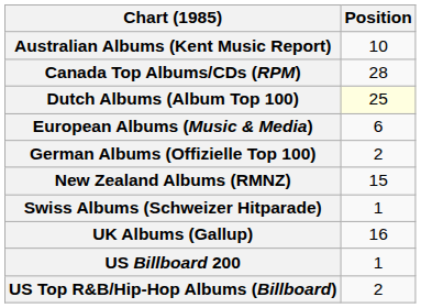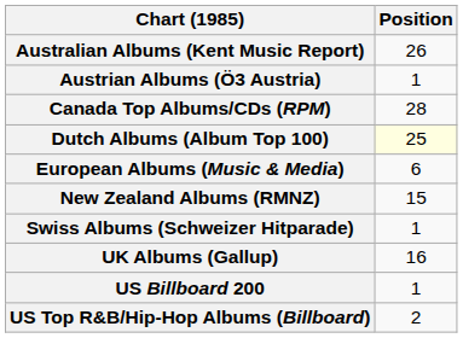Australian Albums (Kent Music Report) | Position: 10 -> 26
+ row: Austrian Albums (Ö3 Austria) | 1
- row: German Albums (Offizielle Top 100) | 2
